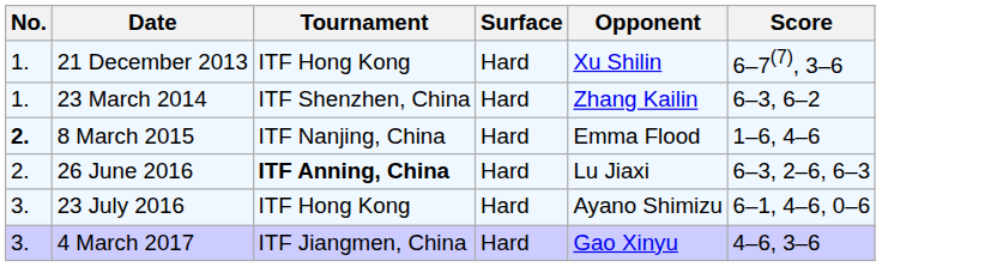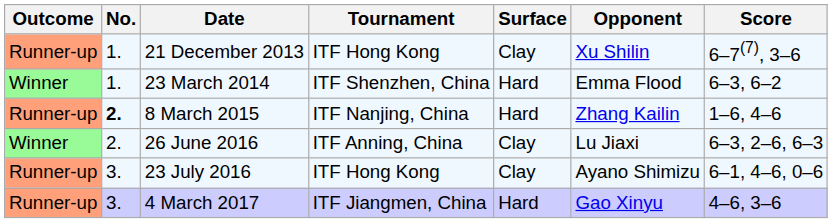+ column: Outcome | Runner-up | Winner | Runner-up | Winner | Runner-up | Runner-up
21 December 2013 | Surface: Hard -> Clay
23 March 2014 | Opponent: Zhang Kailin -> Emma Flood
8 March 2015 | Opponent: Emma Flood -> Zhang Kailin
26 June 2016 | Tournament: bold -> normal
26 June 2016 | Surface: Hard -> Clay
23 July 2016 | Surface: Hard -> Clay
